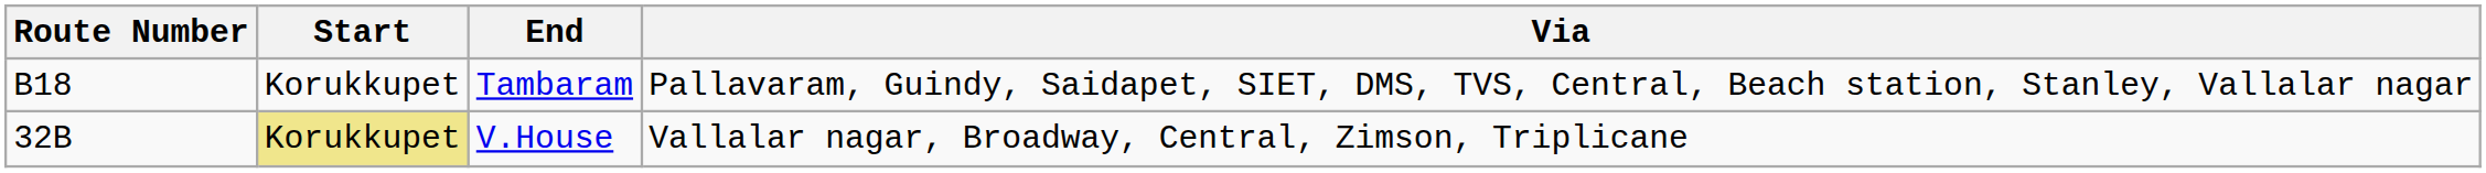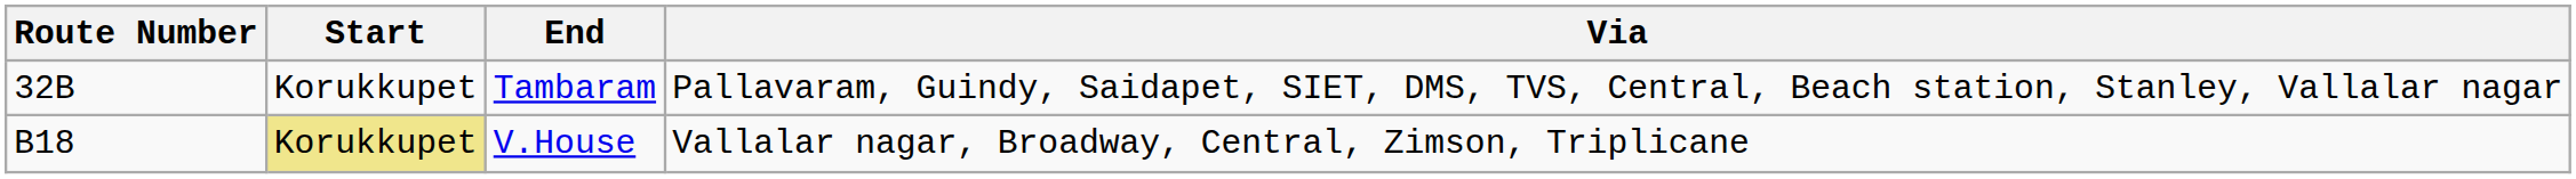Tambaram | Route Number: B18 -> 32B
V.House | Route Number: 32B -> B18
